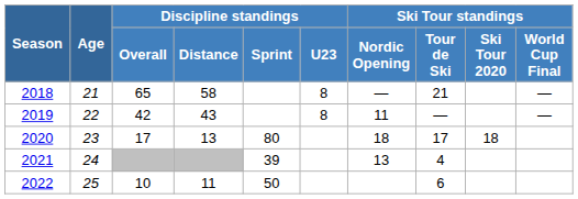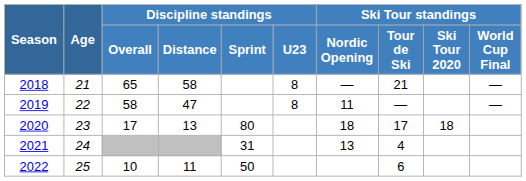2019 | Discipline standings / Overall: 42 -> 58
2019 | Discipline standings / Distance: 43 -> 47
2021 | Discipline standings / Sprint: 39 -> 31
